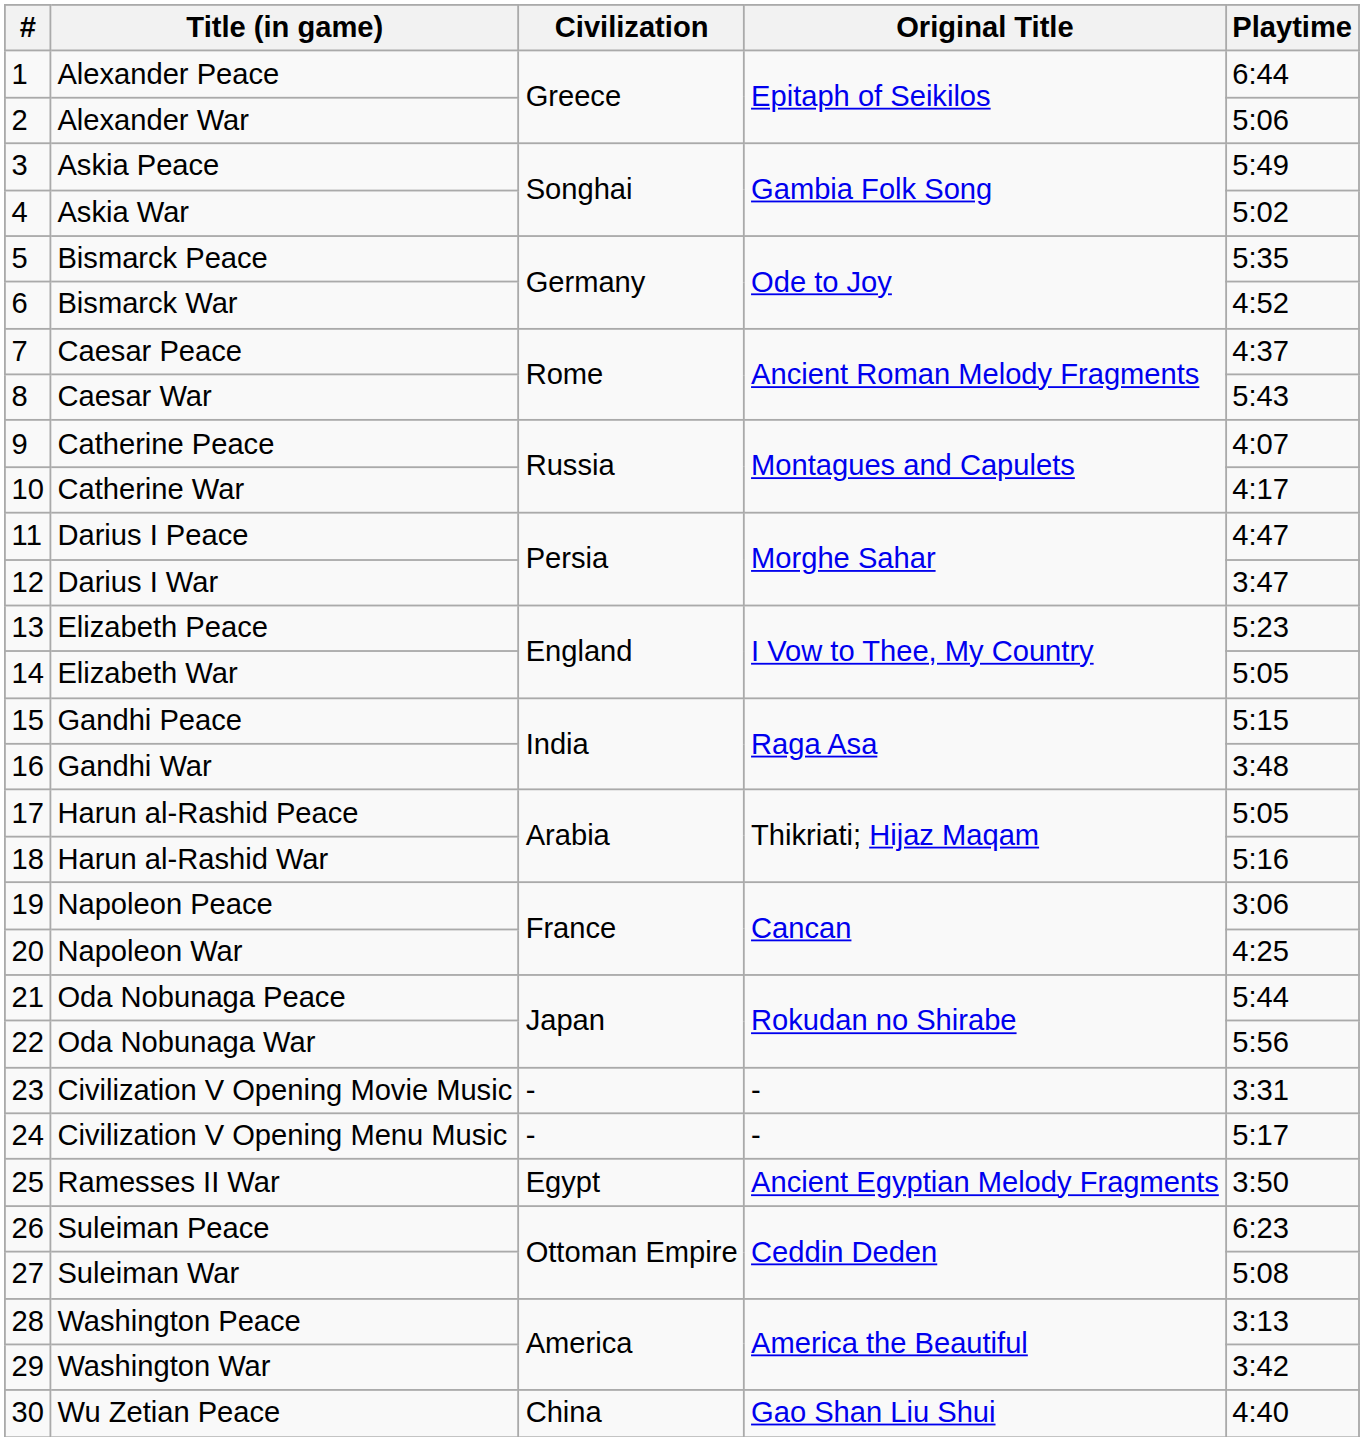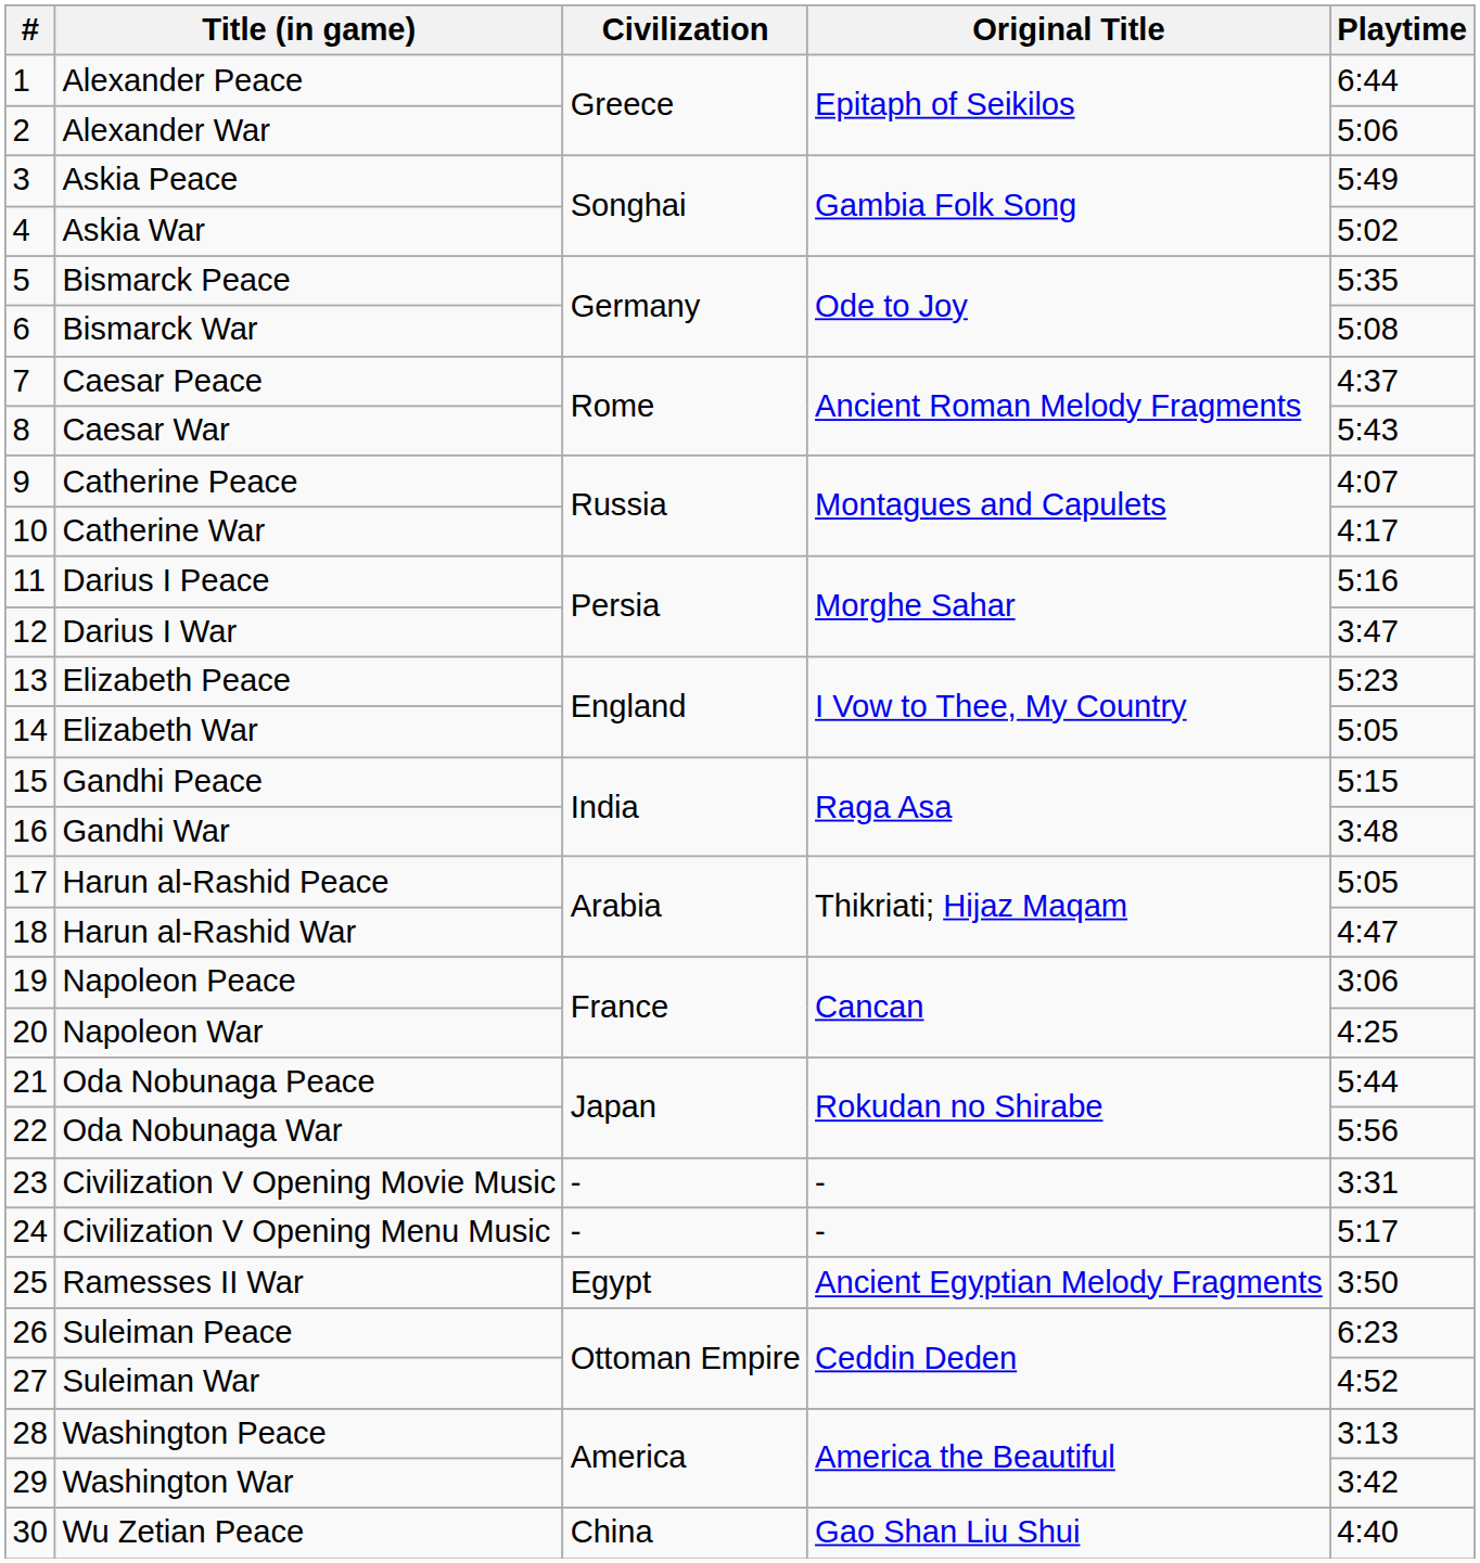Bismarck War | Playtime: 4:52 -> 5:08
Darius I Peace | Playtime: 4:47 -> 5:16
Harun al-Rashid War | Playtime: 5:16 -> 4:47
Suleiman War | Playtime: 5:08 -> 4:52
